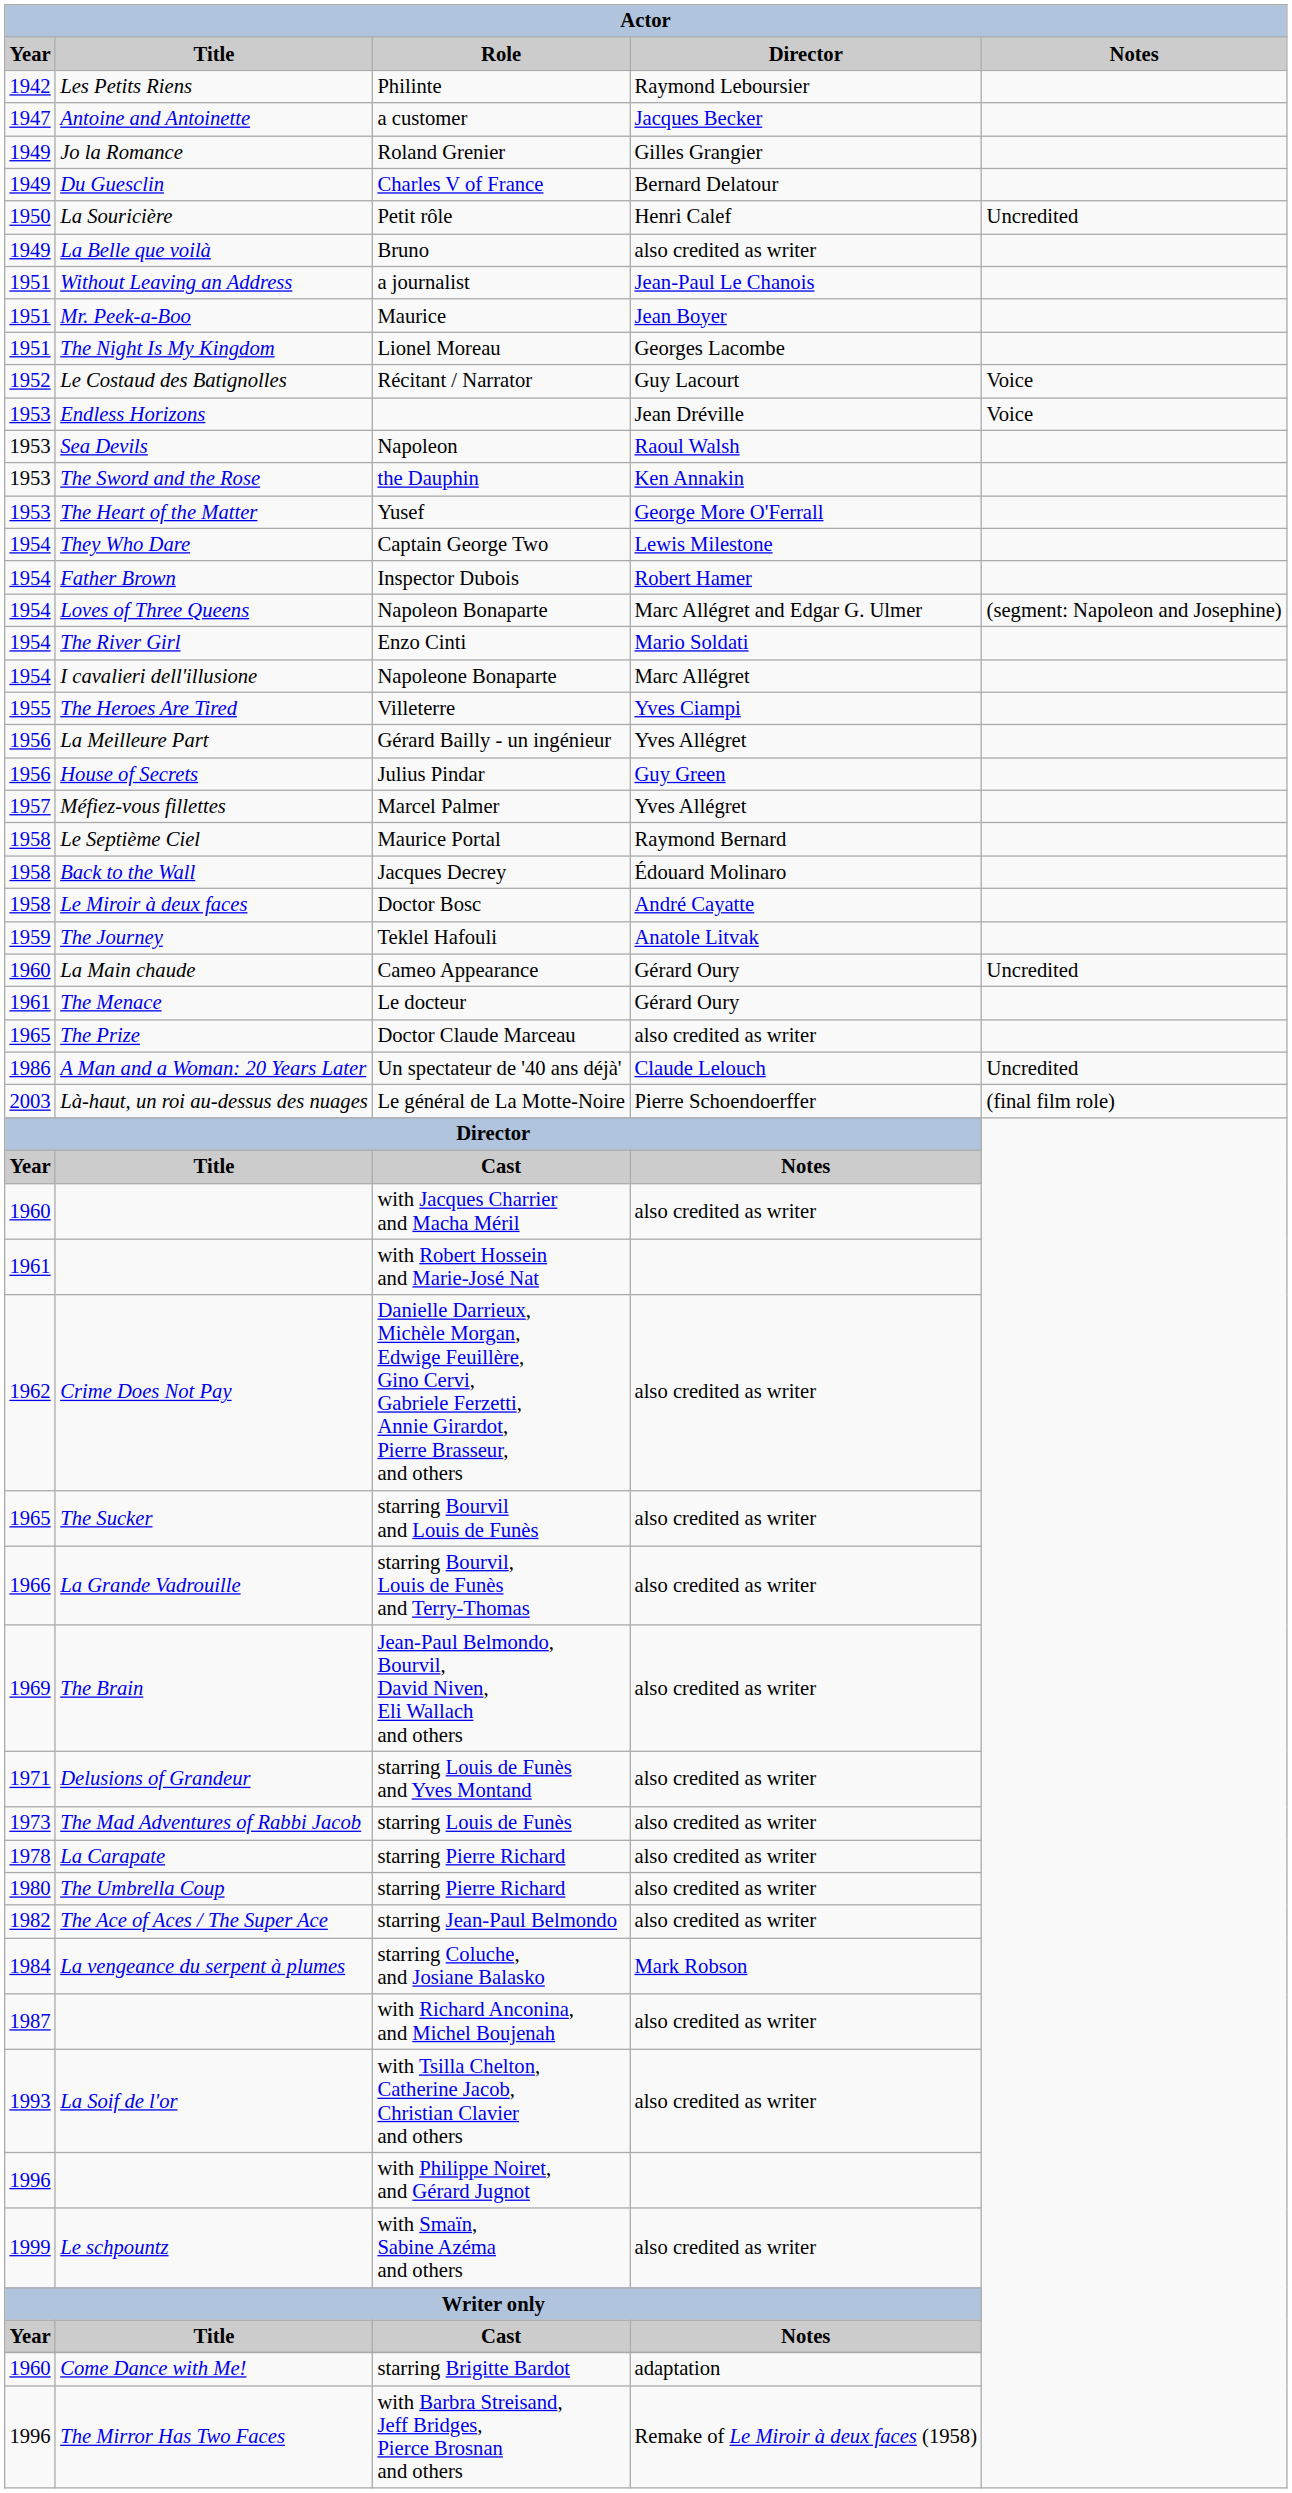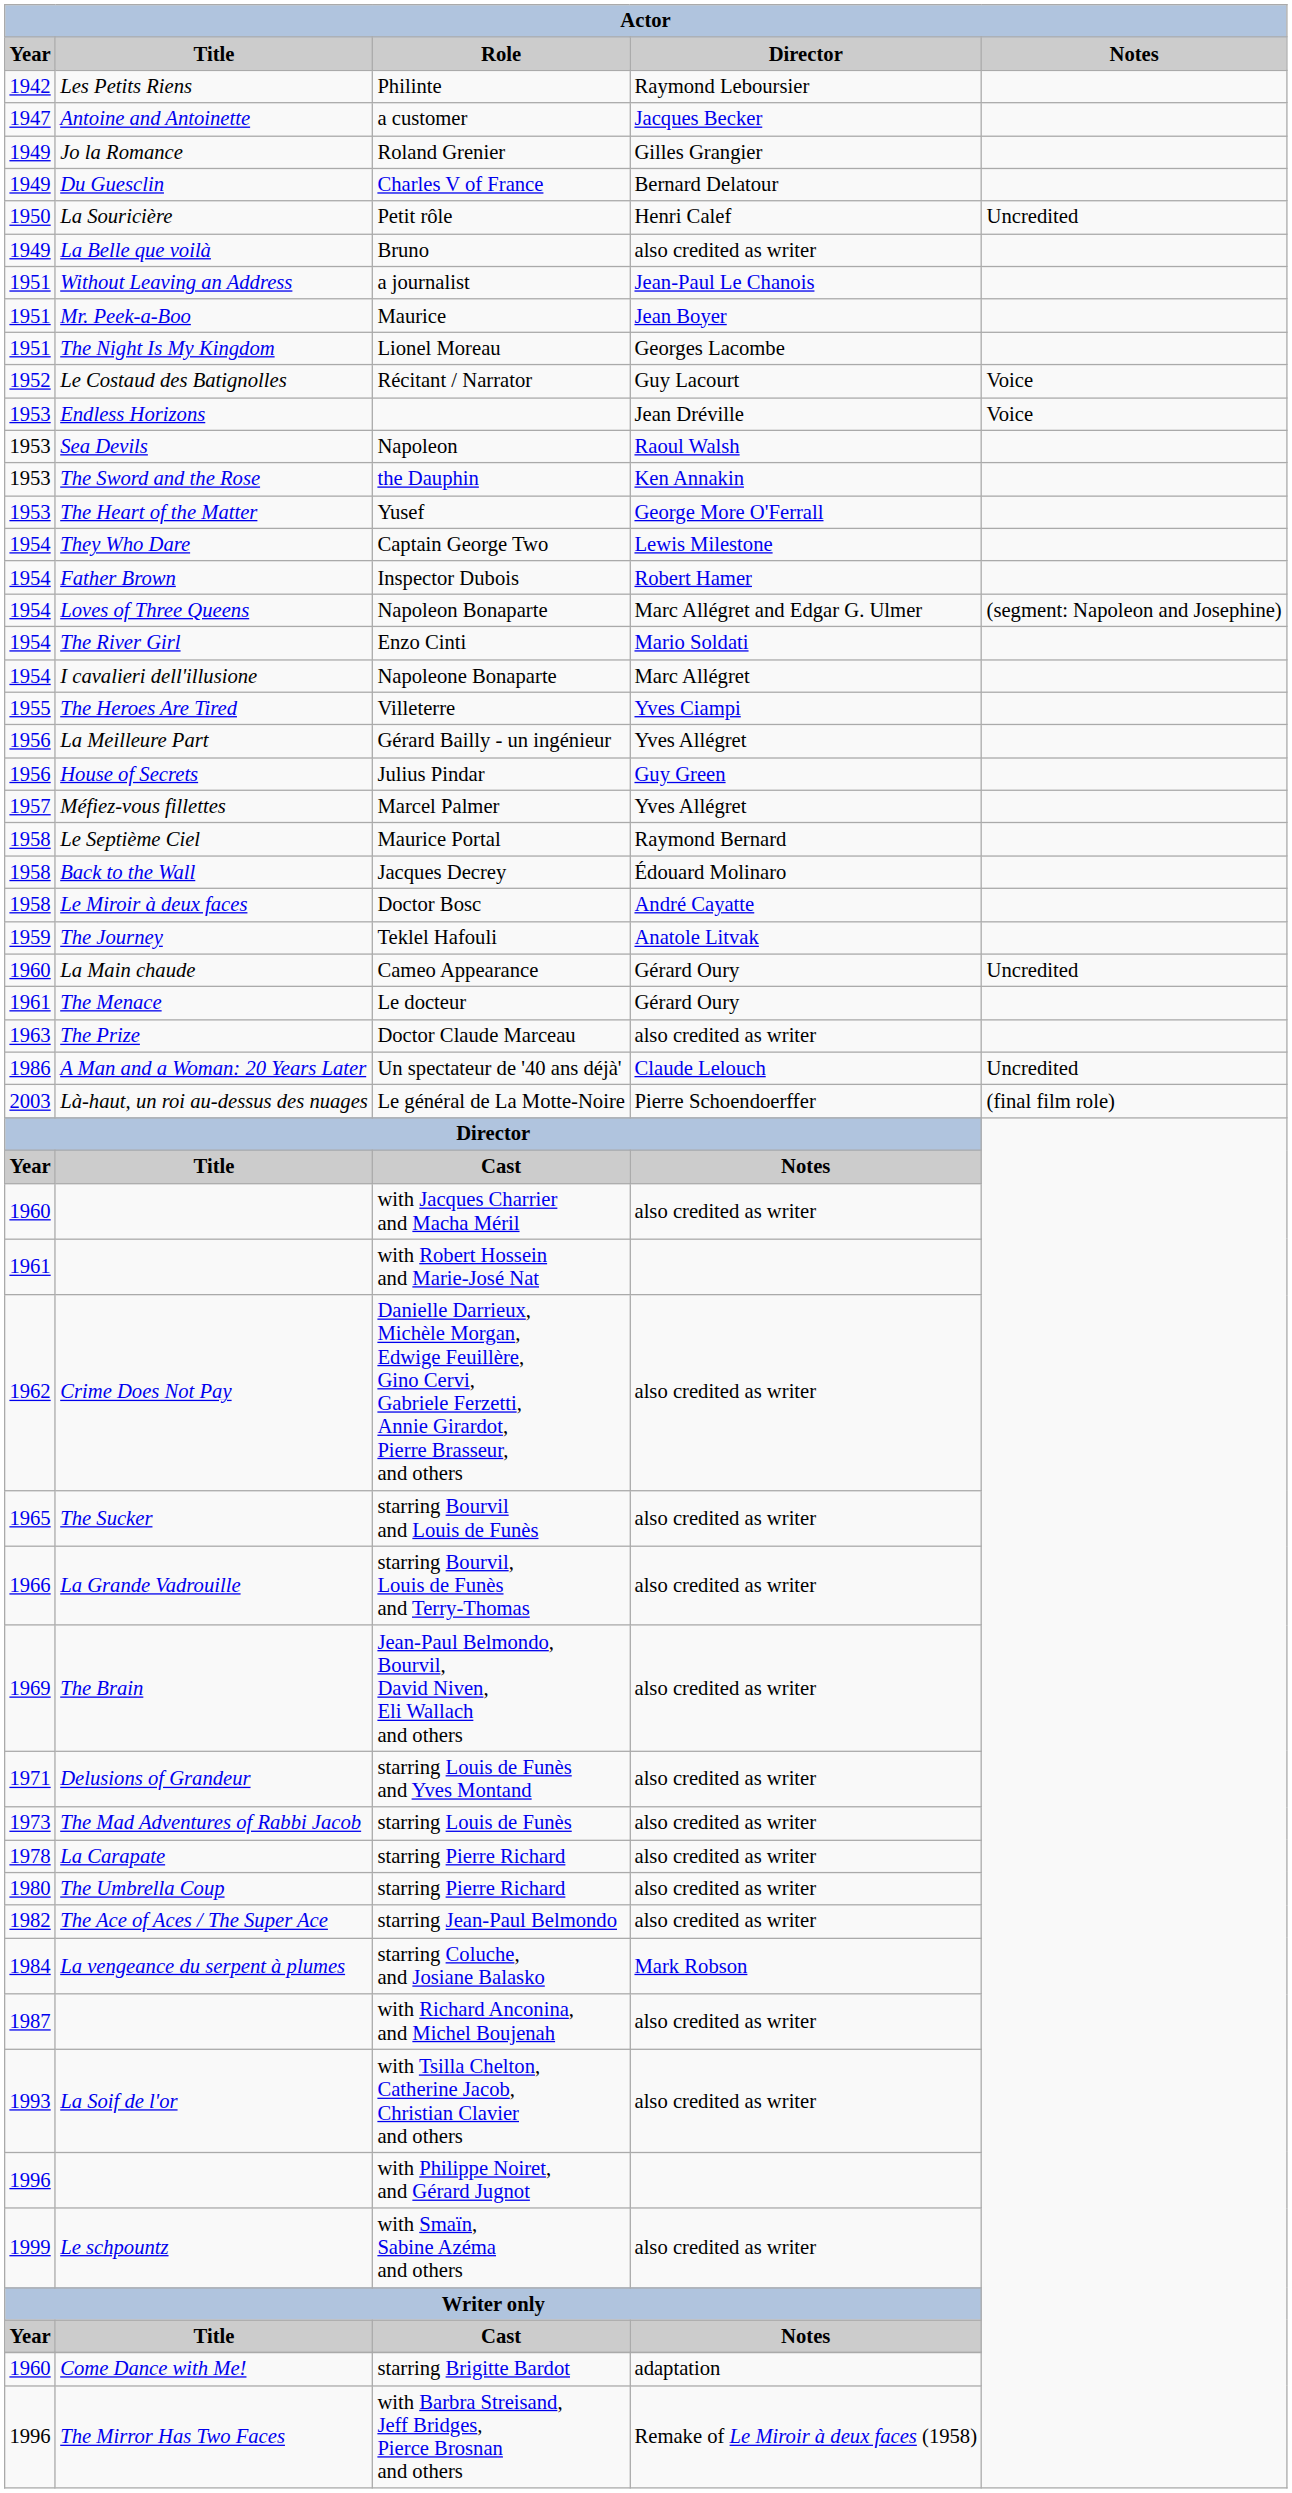Doctor Claude Marceau | Year: 1965 -> 1963
